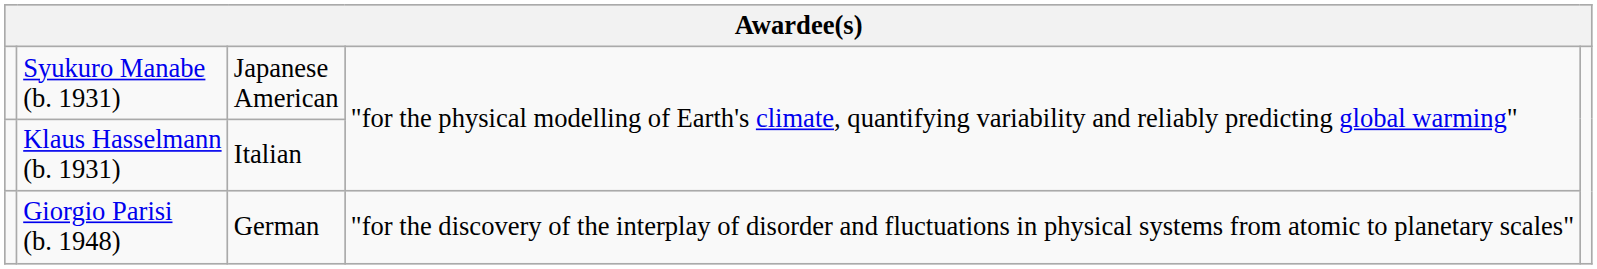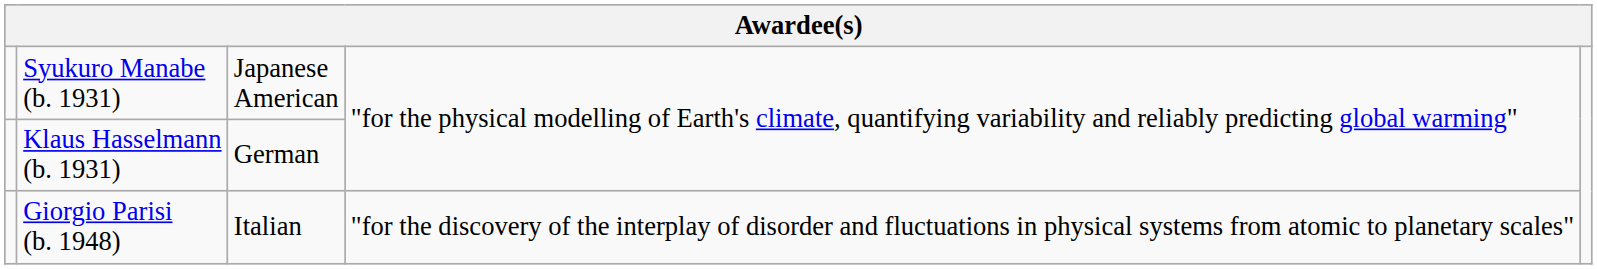Klaus Hasselmann (b. 1931) | column 3: Italian -> German
Giorgio Parisi (b. 1948) | column 3: German -> Italian
